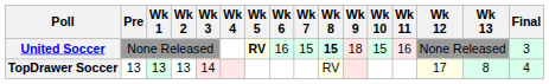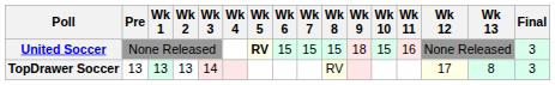United Soccer | Wk 6: 16 -> 15
United Soccer | Wk 8: bold -> normal
TopDrawer Soccer | Final: 4 -> 3
